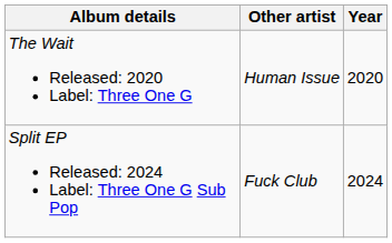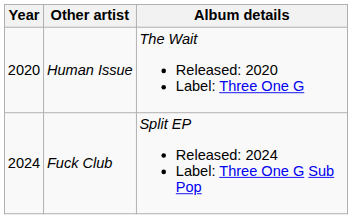columns swapped: Year <-> Album details
